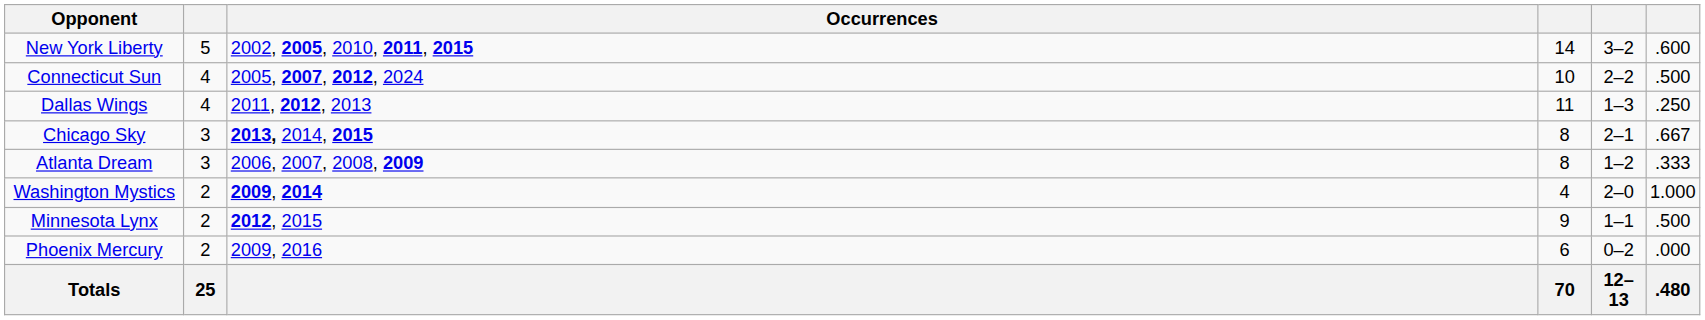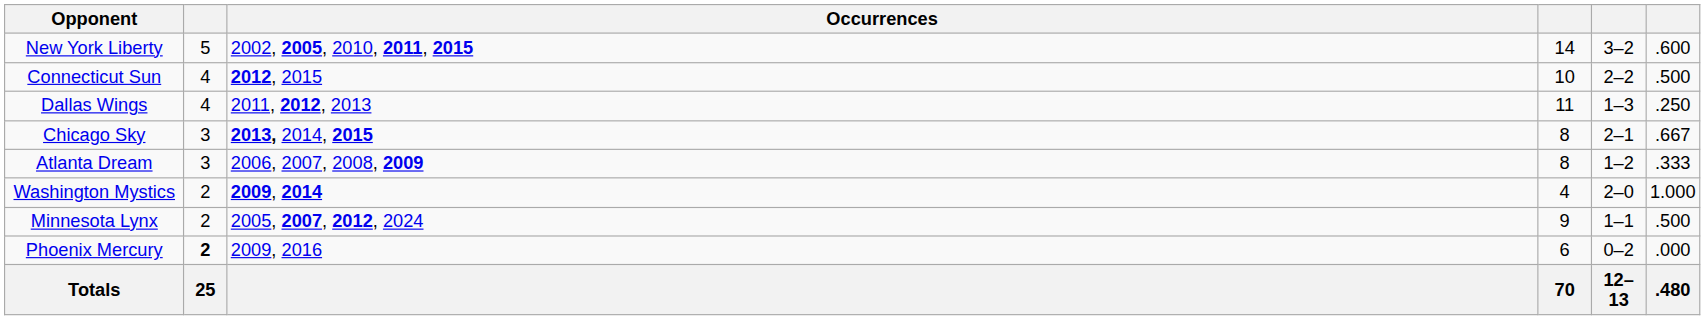Connecticut Sun | Occurrences: 2005, 2007, 2012, 2024 -> 2012, 2015
Minnesota Lynx | Occurrences: 2012, 2015 -> 2005, 2007, 2012, 2024
Phoenix Mercury | column 2: normal -> bold
